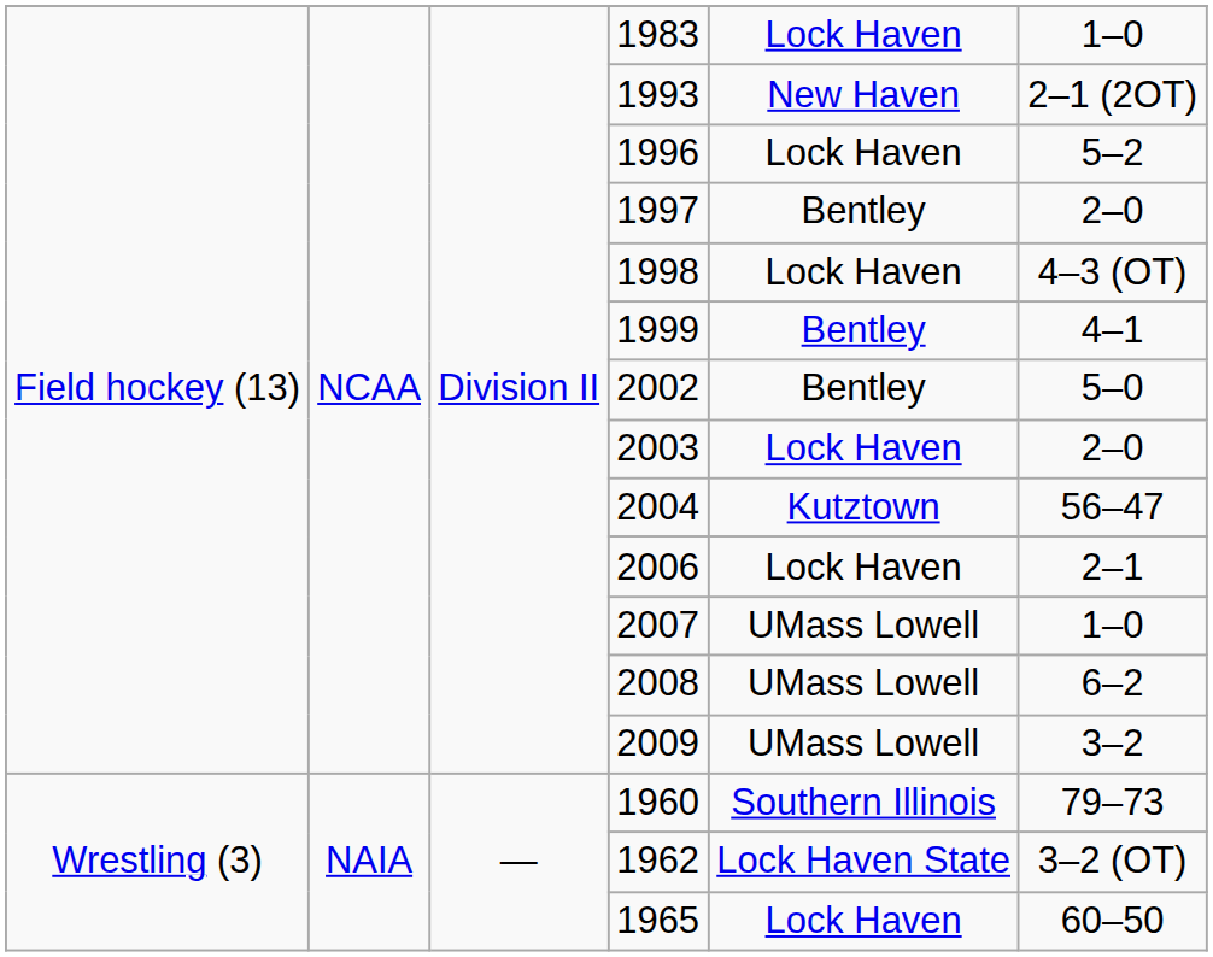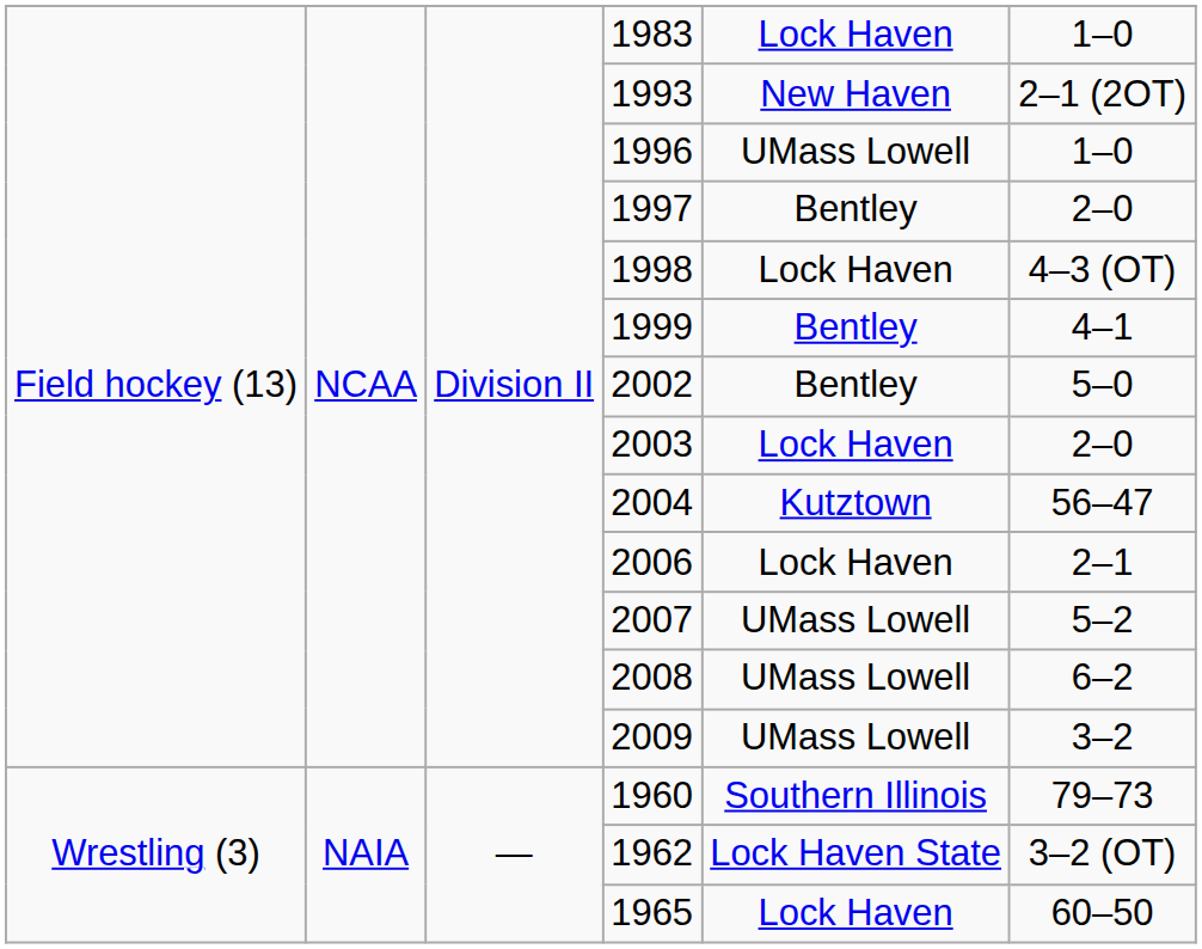1996 | column 5: Lock Haven -> UMass Lowell
1996 | column 6: 5–2 -> 1–0
2007 | column 6: 1–0 -> 5–2
